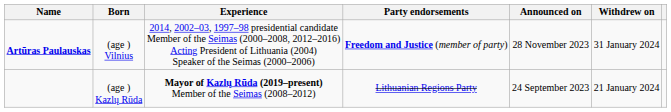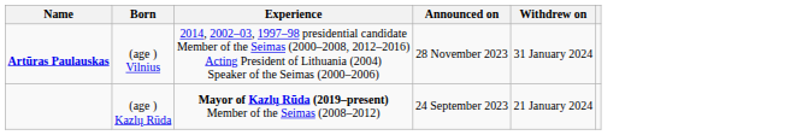- column: Party endorsements | Freedom and Justice (member of party) | Lithuanian Regions Party
